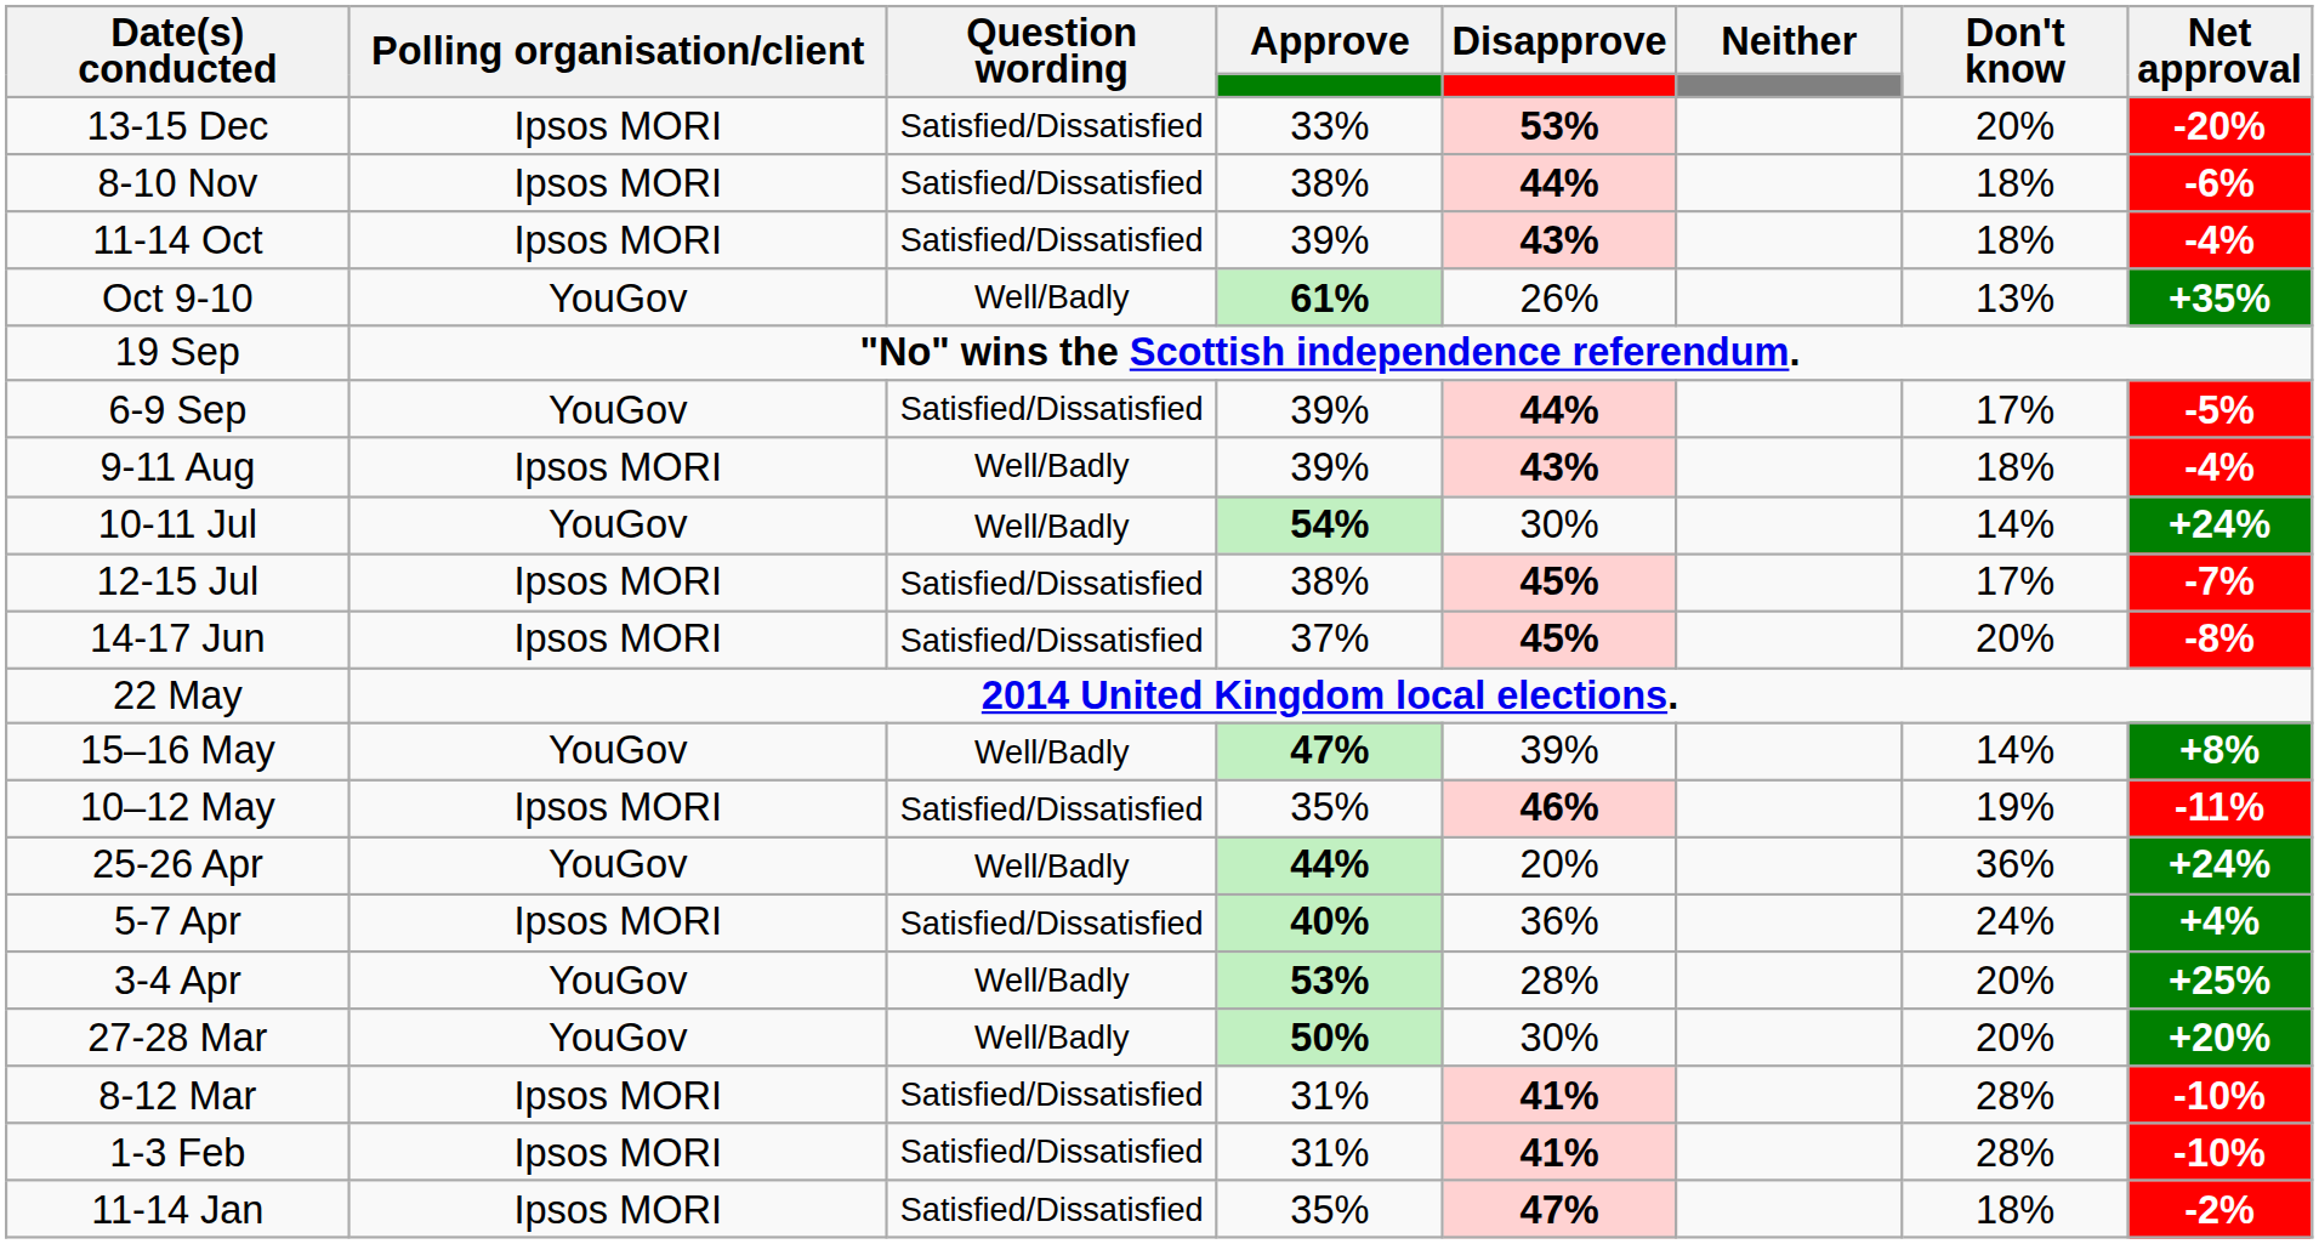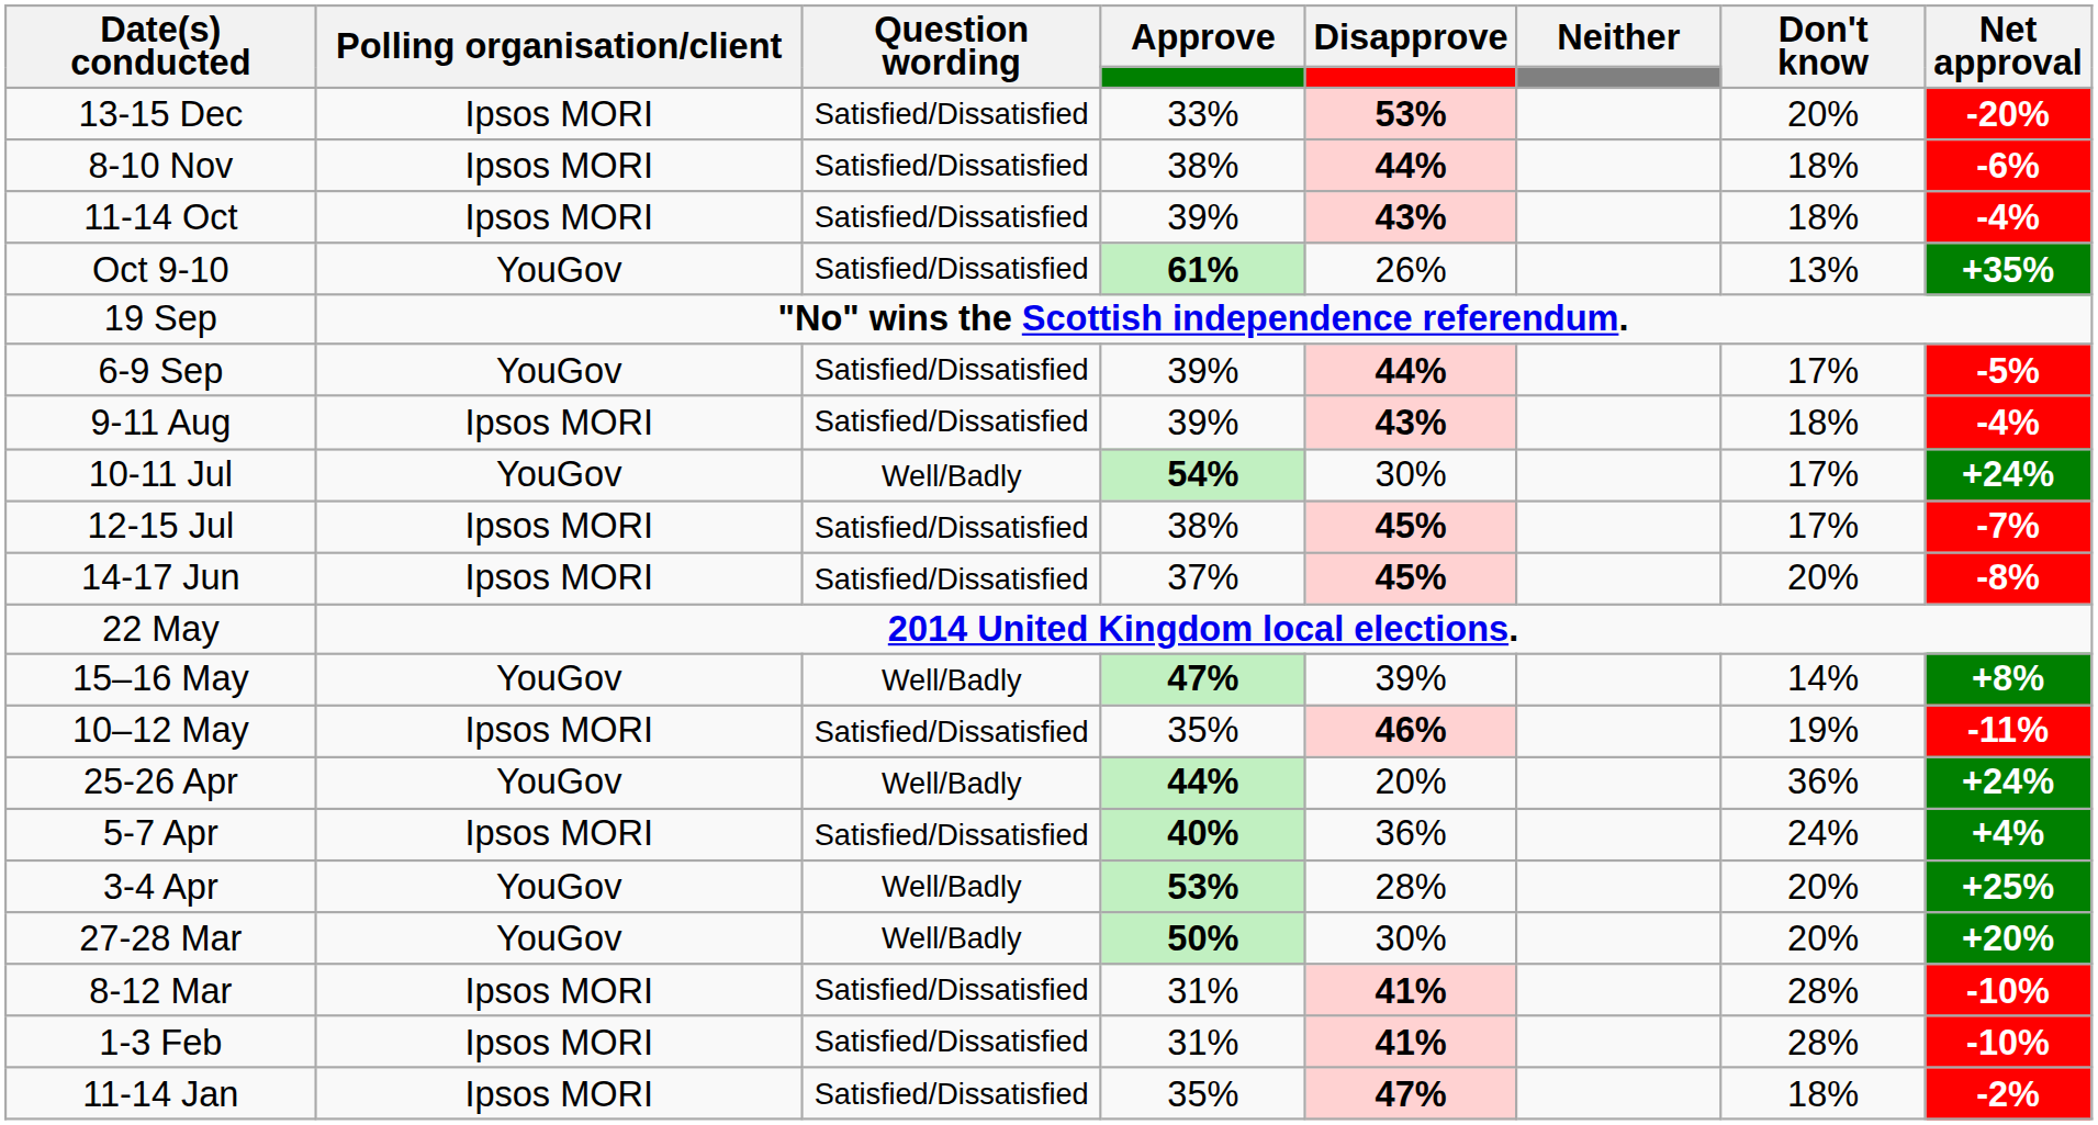Oct 9-10 | Question wording: Well/Badly -> Satisfied/Dissatisfied
9-11 Aug | Question wording: Well/Badly -> Satisfied/Dissatisfied
10-11 Jul | Don't know: 14% -> 17%
